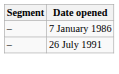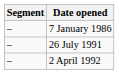+ row: – | 2 April 1992
